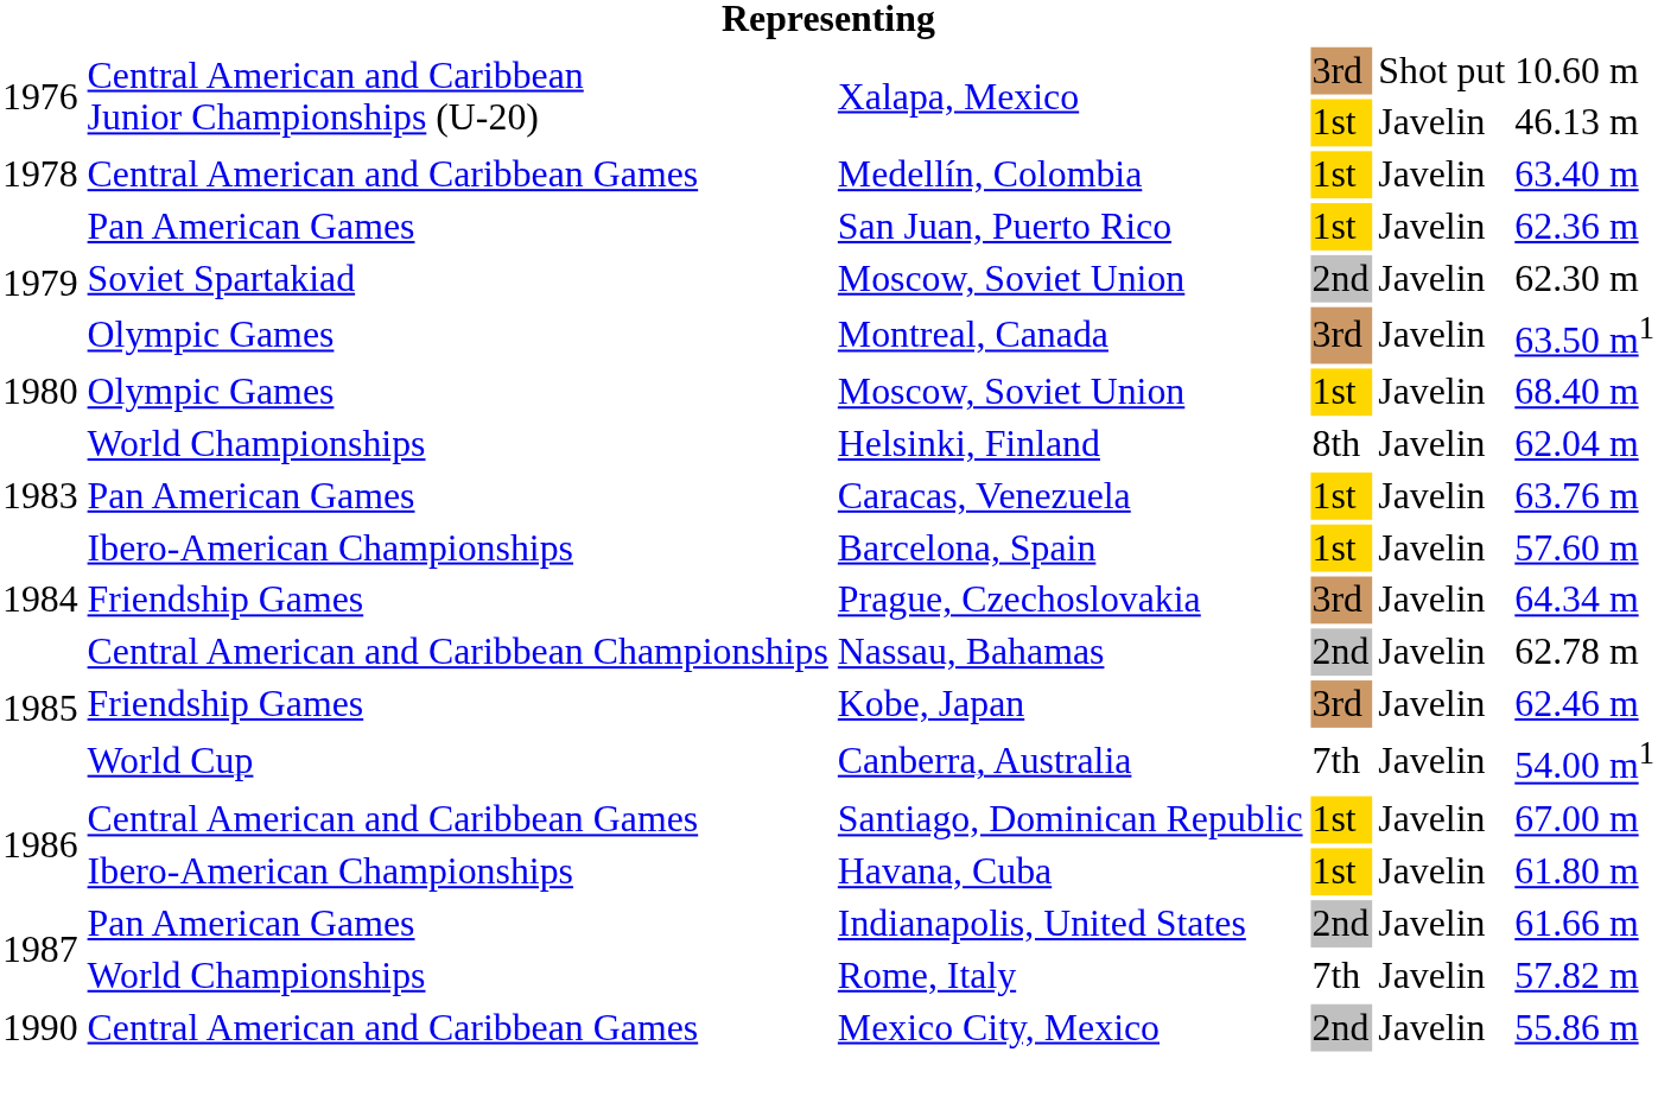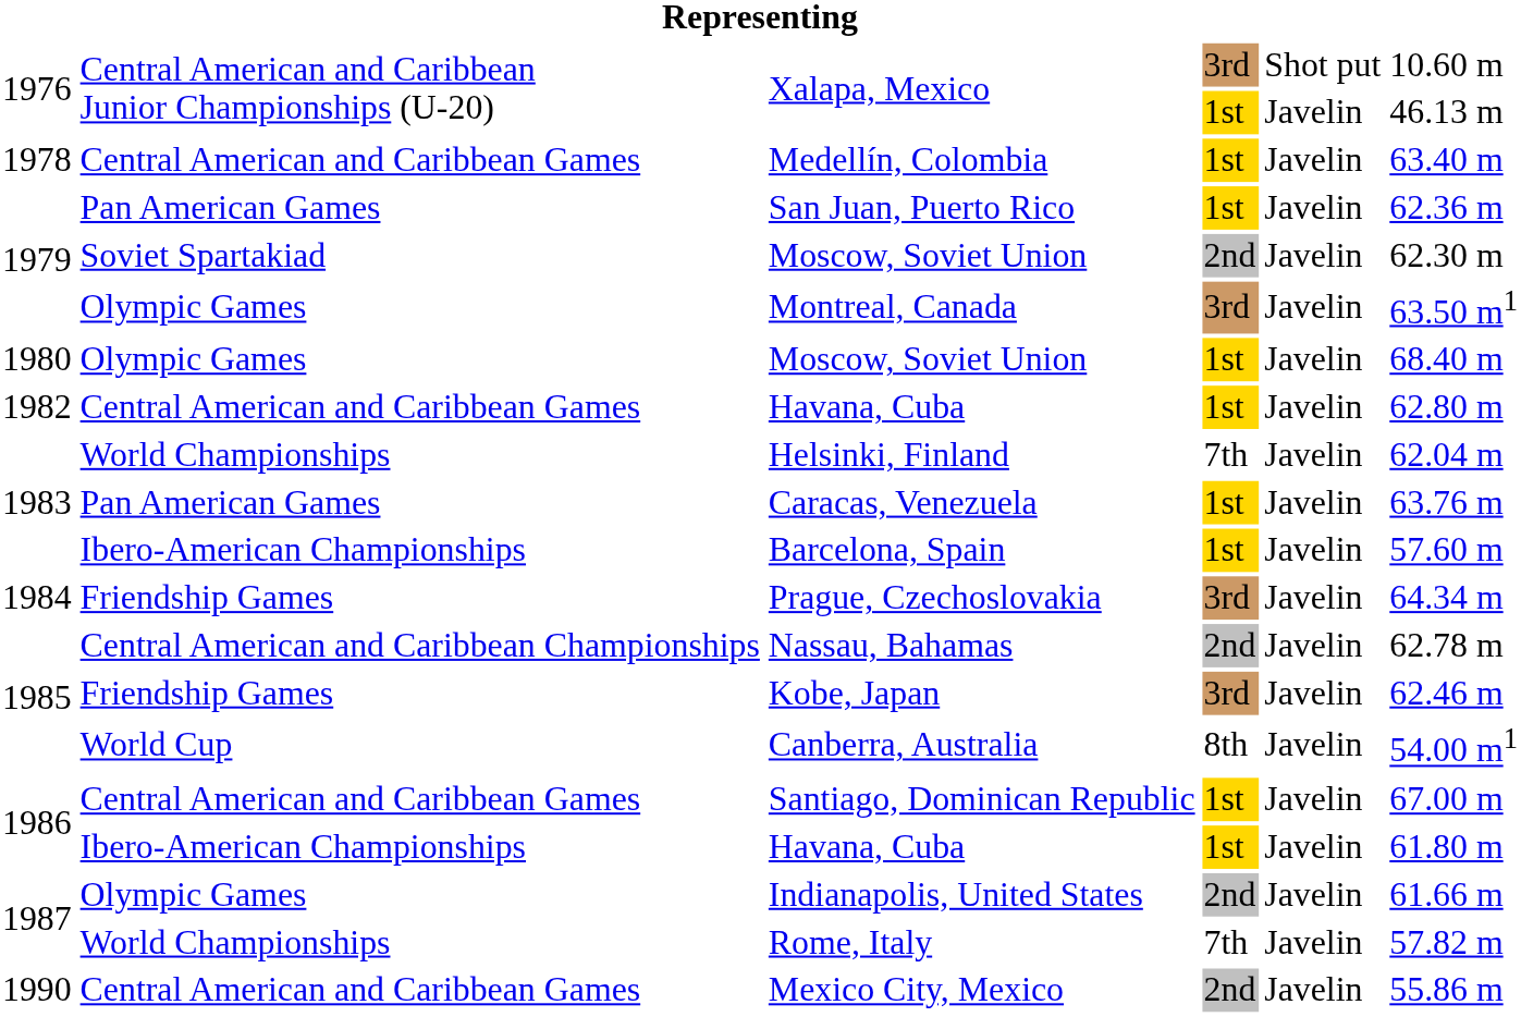+ row: 1982 | Central American and Caribbean Games | Havana, Cuba | 1st | Javelin | 62.80 m
Helsinki, Finland | column 4: 8th -> 7th
Canberra, Australia | column 4: 7th -> 8th
Indianapolis, United States | column 2: Pan American Games -> Olympic Games
